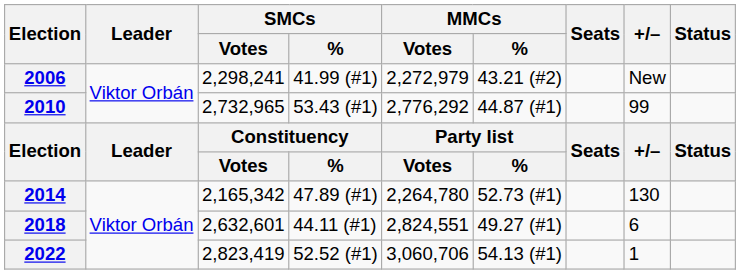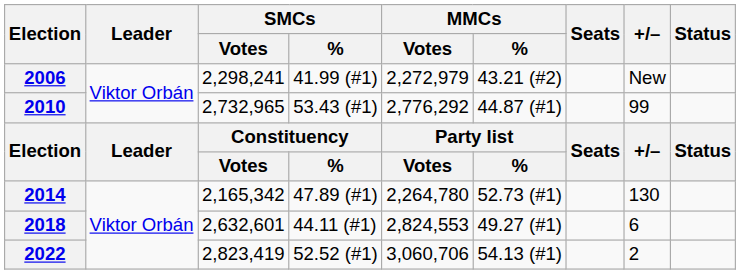2018 | MMCs / Votes: 2,824,551 -> 2,824,553
2022 | +/–: 1 -> 2
